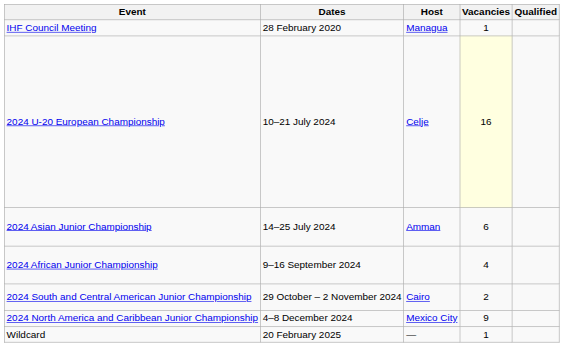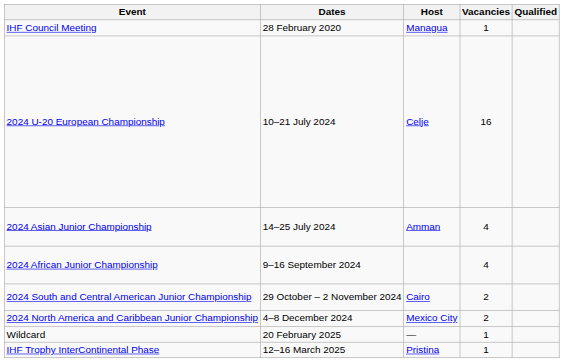2024 U-20 European Championship | Vacancies: lightyellow background -> no background
2024 Asian Junior Championship | Vacancies: 6 -> 4
2024 North America and Caribbean Junior Championship | Vacancies: 9 -> 2
+ row: IHF Trophy InterContinental Phase | 12–16 March 2025 | Pristina | 1
